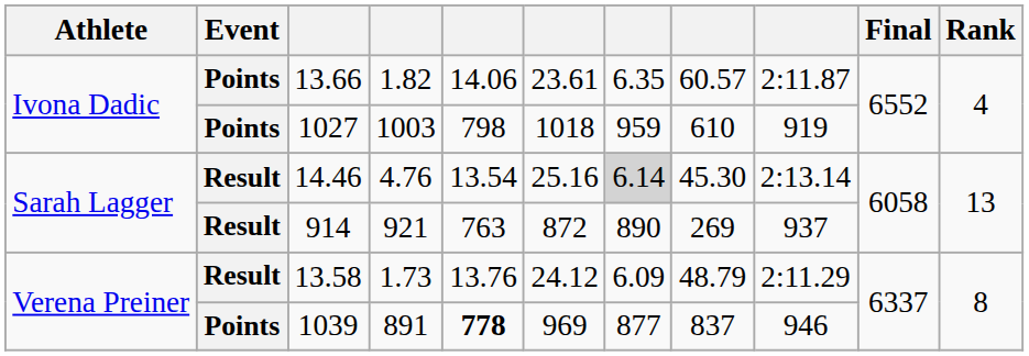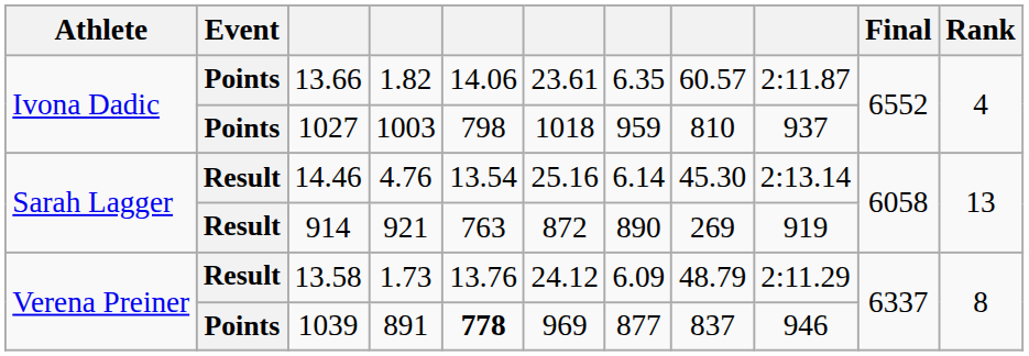1027 | column 8: 610 -> 810
1027 | column 9: 919 -> 937
14.46 | column 7: lightgrey background -> no background
914 | column 9: 937 -> 919
